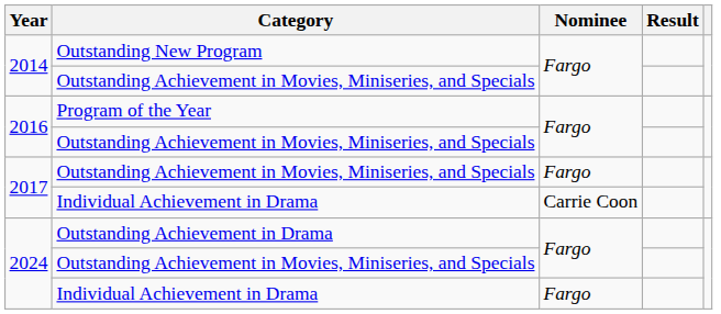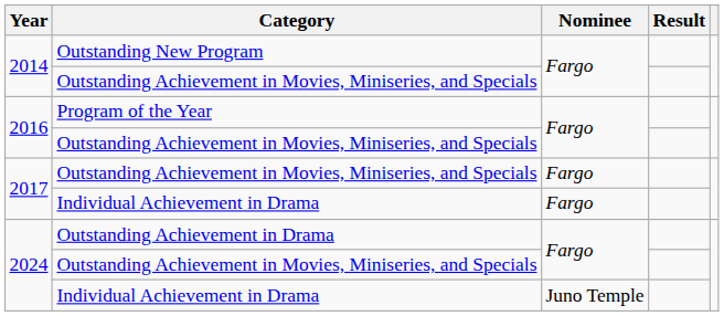2017 / Individual Achievement in Drama | Nominee: Carrie Coon -> Fargo
2024 / Individual Achievement in Drama | Nominee: Fargo -> Juno Temple
